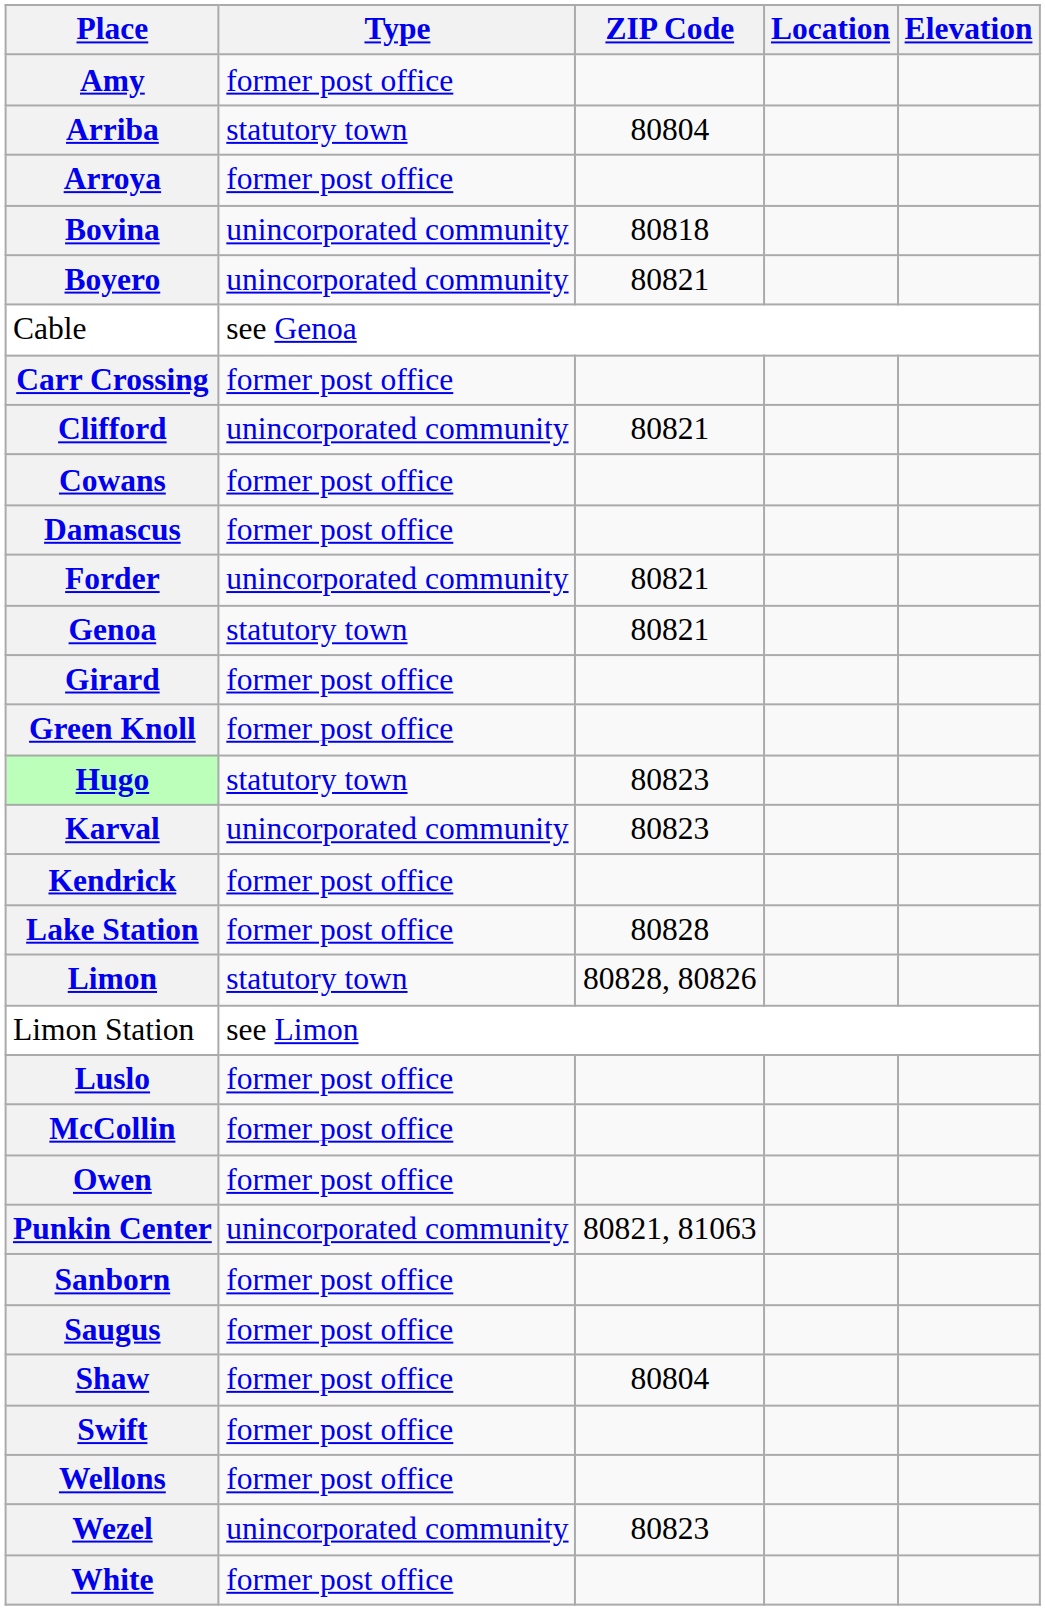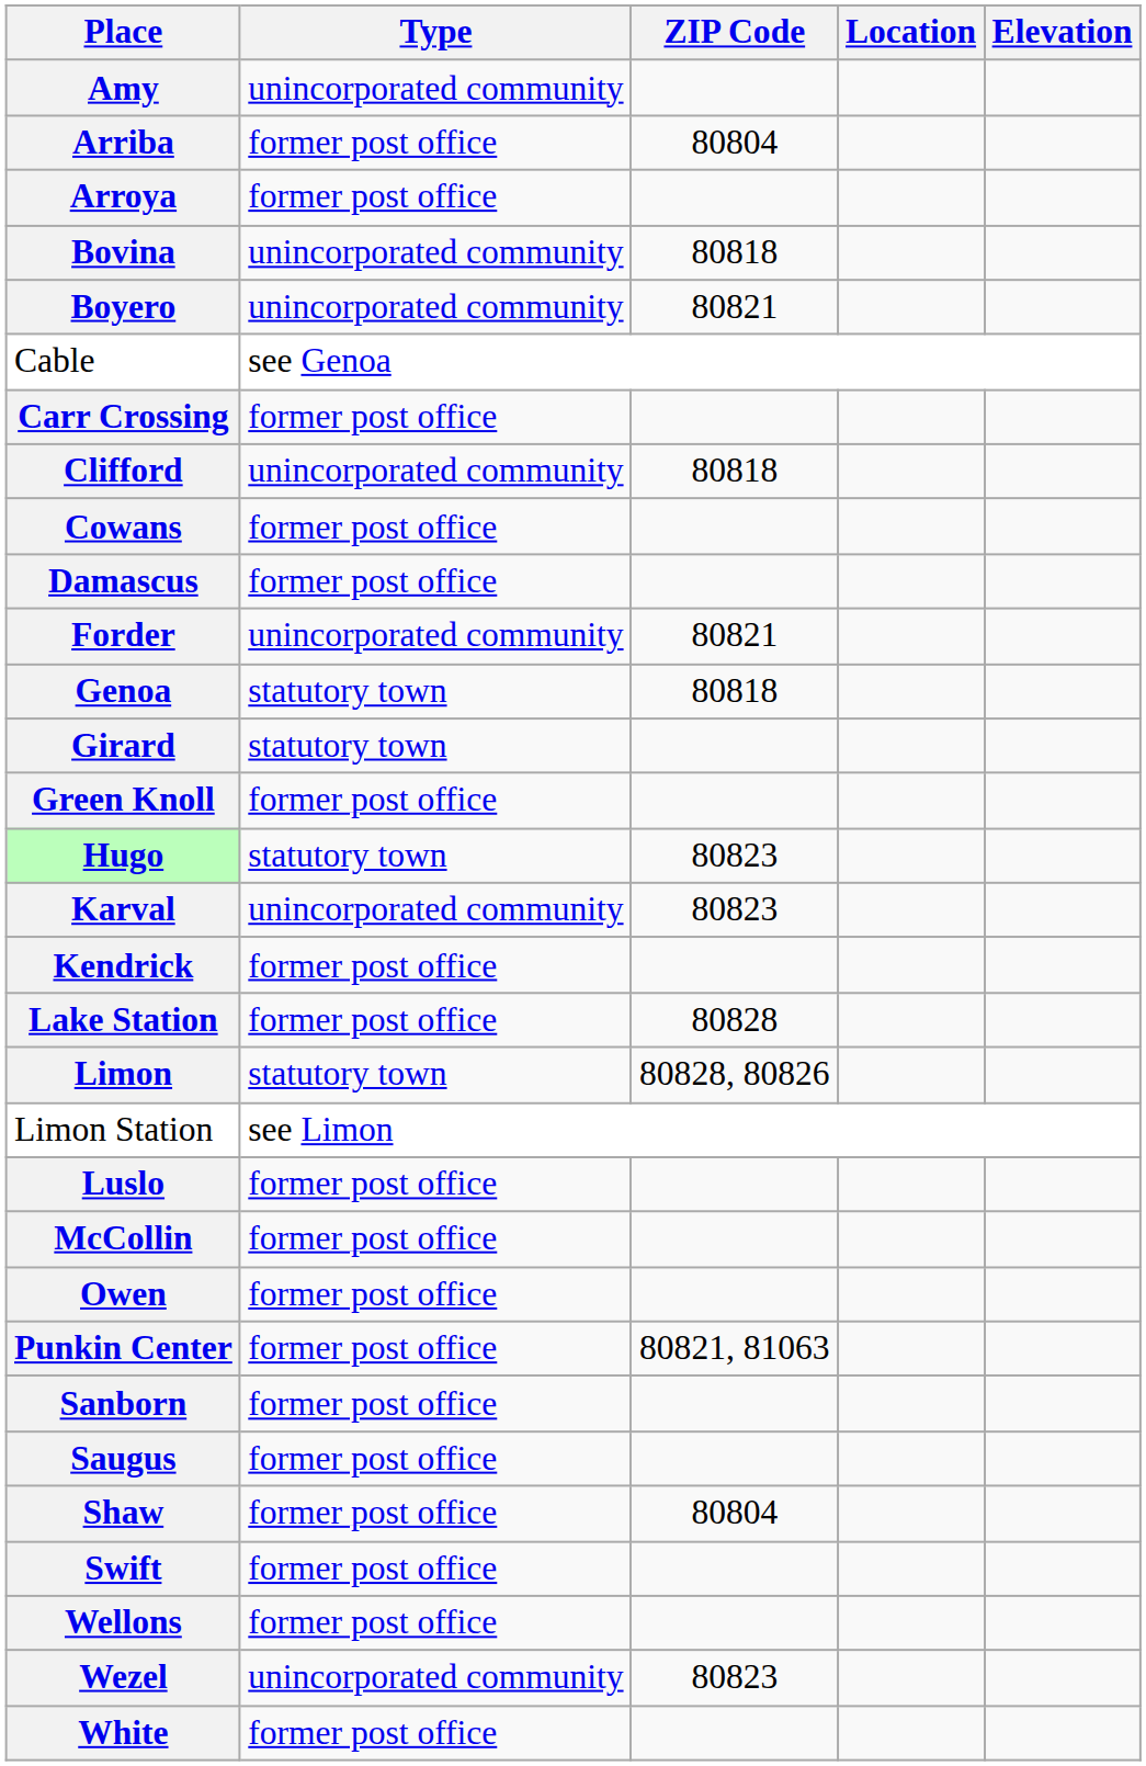Amy | Type: former post office -> unincorporated community
Arriba | Type: statutory town -> former post office
Clifford | ZIP Code: 80821 -> 80818
Genoa | ZIP Code: 80821 -> 80818
Girard | Type: former post office -> statutory town
Punkin Center | Type: unincorporated community -> former post office
